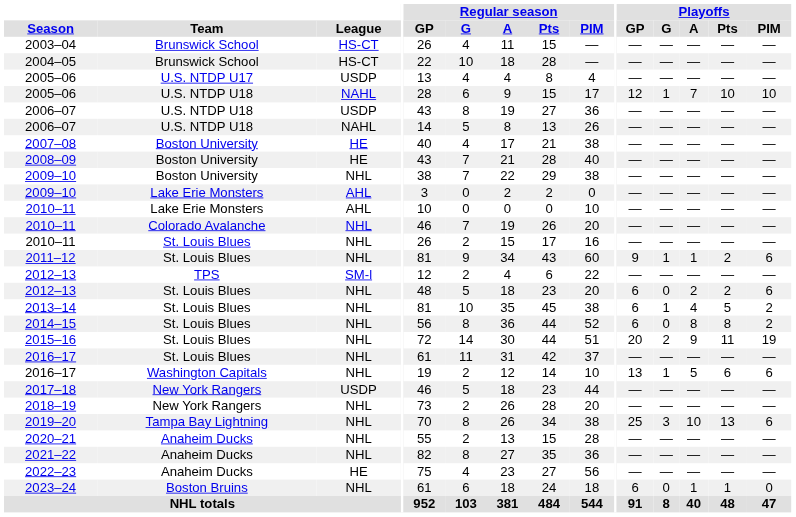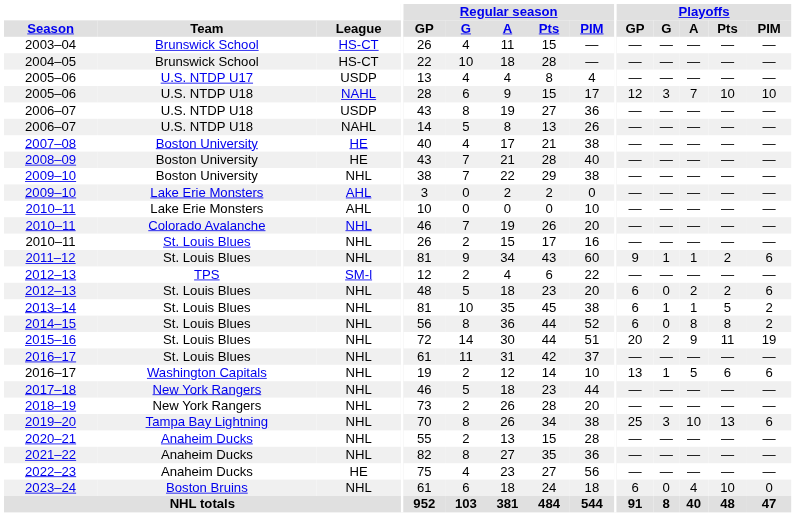2005–06 / U.S. NTDP U18 | Playoffs / G: 1 -> 3
2013–14 | Playoffs / A: 4 -> 1
2017–18 | League: USDP -> NHL
2023–24 | Playoffs / A: 1 -> 4
2023–24 | Playoffs / Pts: 1 -> 10
